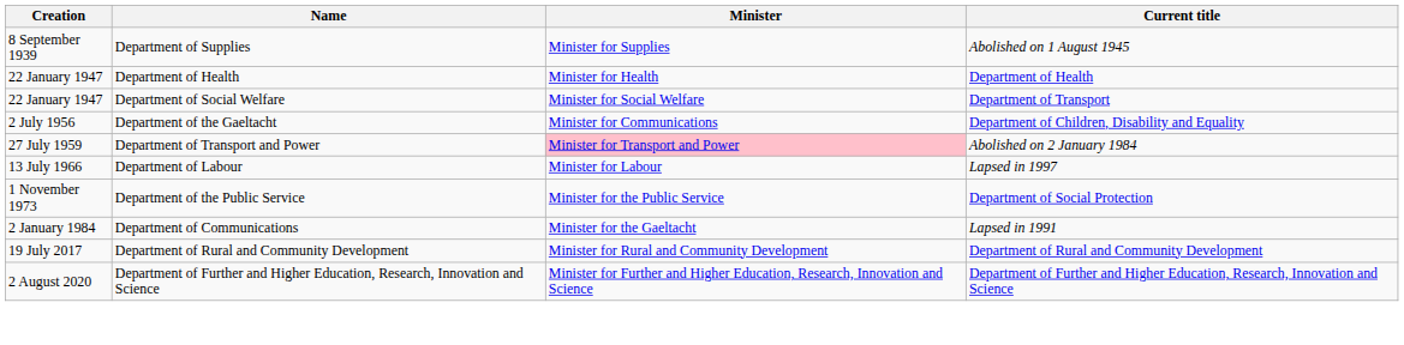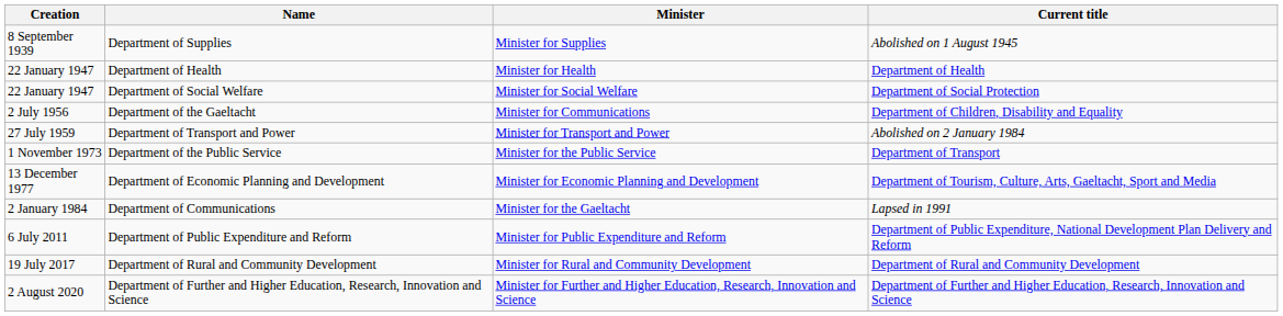Department of Social Welfare | Current title: Department of Transport -> Department of Social Protection
Department of Transport and Power | Minister: pink background -> no background
- row: 13 July 1966 | Department of Labour | Minister for Labour | Lapsed in 1997
Department of the Public Service | Current title: Department of Social Protection -> Department of Transport
+ row: 13 December 1977 | Department of Economic Planning and Development | Minister for Economic Planning and Development | Department of Tourism, Culture, Arts, Gaeltacht, Sport and Media
+ row: 6 July 2011 | Department of Public Expenditure and Reform | Minister for Public Expenditure and Reform | Department of Public Expenditure, National Development Plan Delivery and Reform
